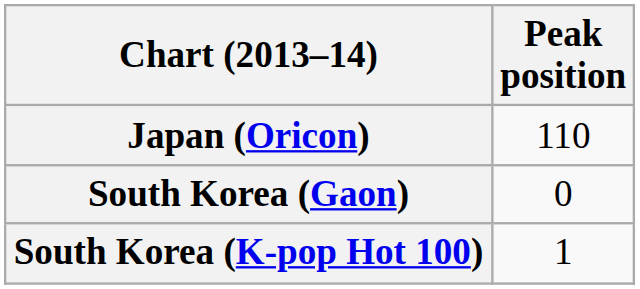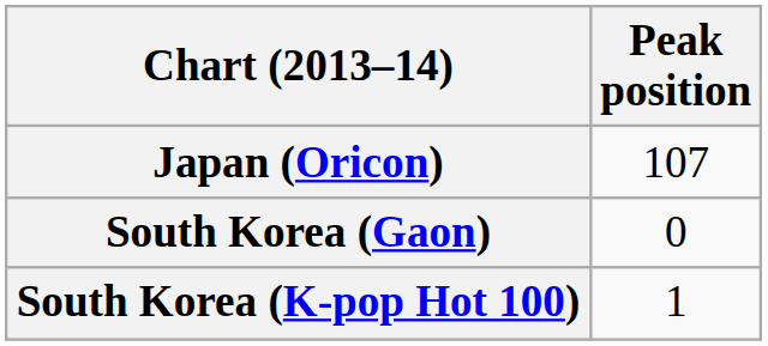Japan (Oricon) | Peak position: 110 -> 107
